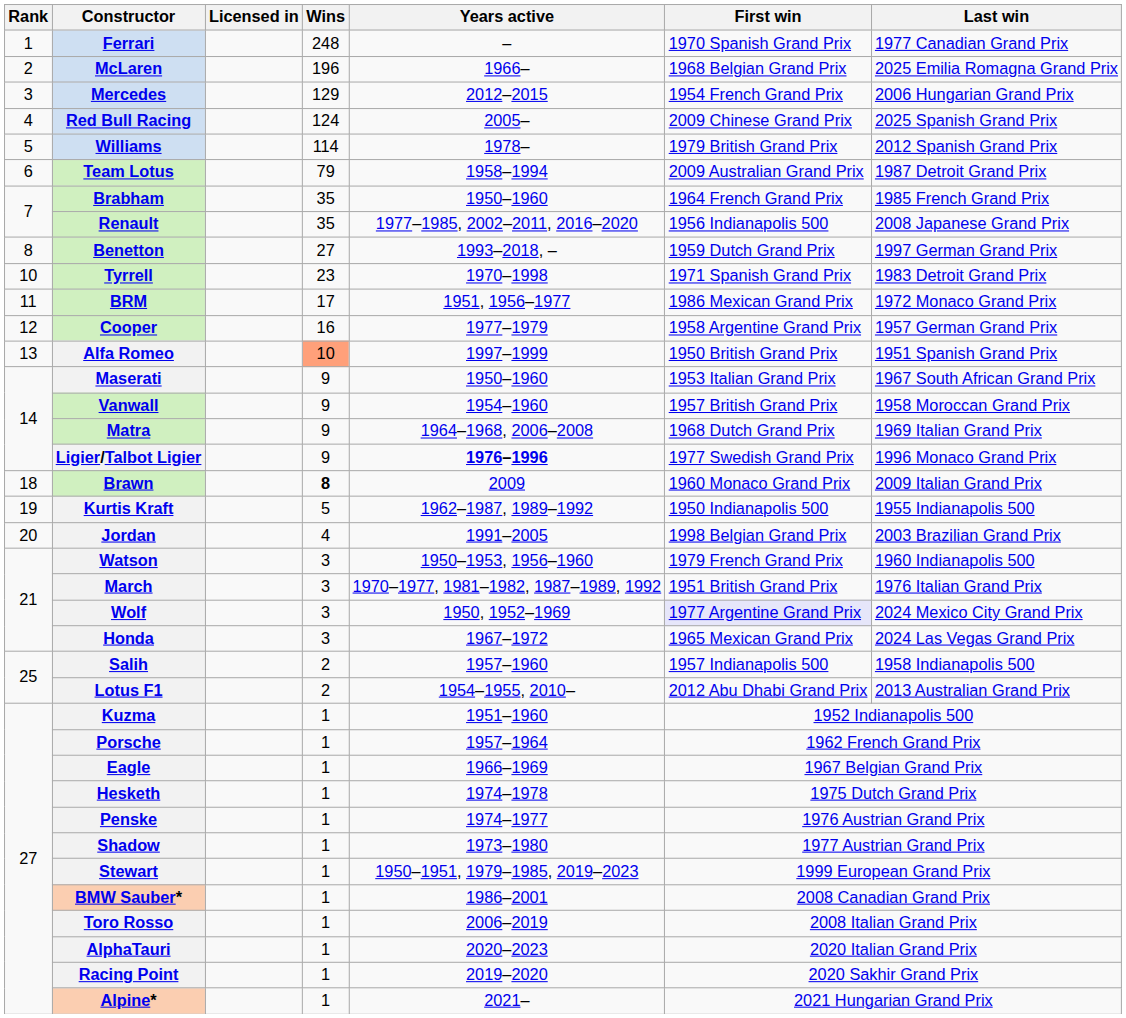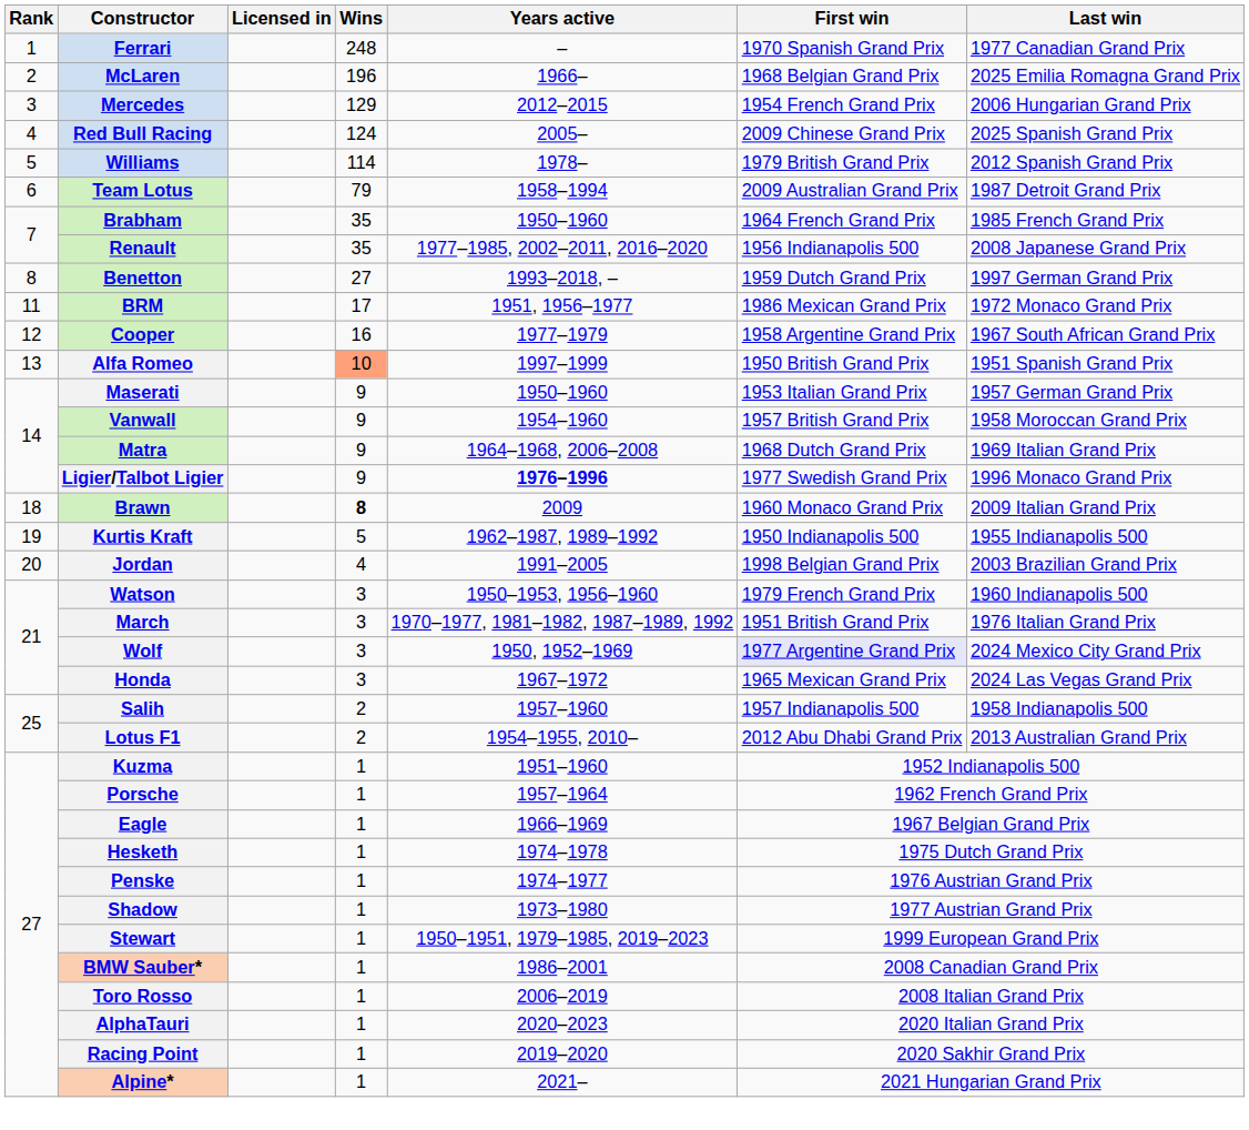- row: 10 | Tyrrell | 23 | 1970–1998 | 1971 Spanish Grand Prix | 1983 Detroit Grand Prix
Cooper | Last win: 1957 German Grand Prix -> 1967 South African Grand Prix
Maserati | Last win: 1967 South African Grand Prix -> 1957 German Grand Prix
